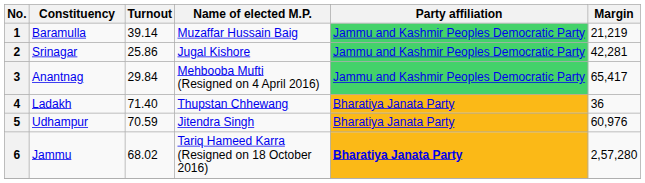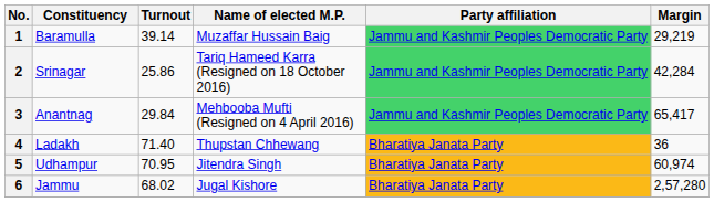1 | Margin: 21,219 -> 29,219
2 | Name of elected M.P.: Jugal Kishore -> Tariq Hameed Karra (Resigned on 18 October 2016)
2 | Margin: 42,281 -> 42,284
5 | Turnout: 70.59 -> 70.95
5 | Margin: 60,976 -> 60,974
6 | Name of elected M.P.: Tariq Hameed Karra (Resigned on 18 October 2016) -> Jugal Kishore
6 | Party affiliation: bold -> normal
